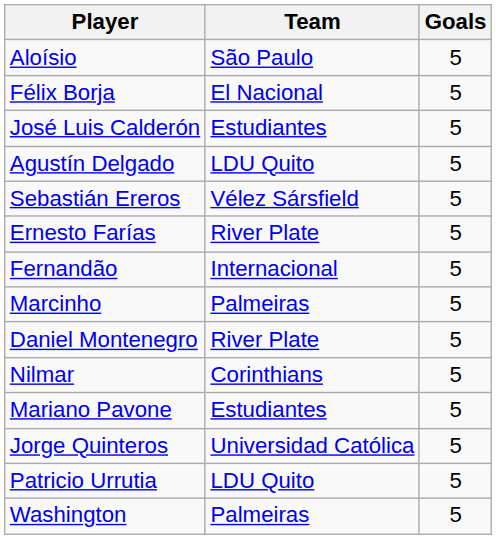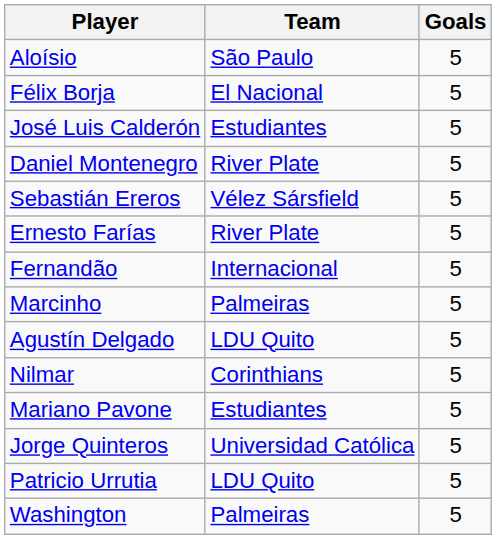rows swapped: Agustín Delgado <-> Daniel Montenegro
